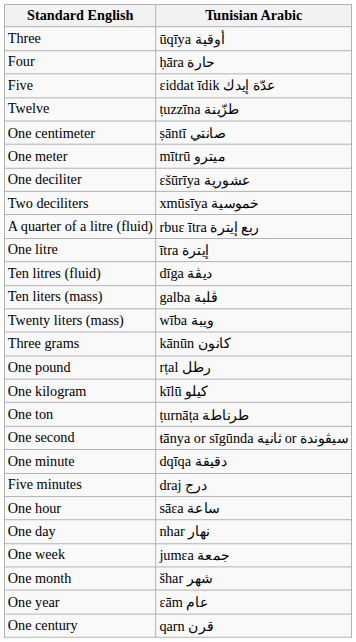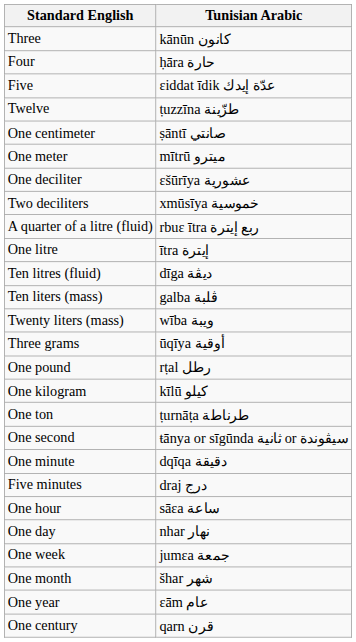Three | Tunisian Arabic: ūqīya أوقية -> kānūn كانون
Three grams | Tunisian Arabic: kānūn كانون -> ūqīya أوقية
